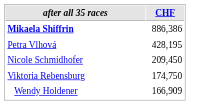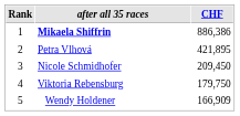+ column: Rank | 1 | 2 | 3 | 4 | 5
Petra Vlhová | CHF: 428,195 -> 421,895
Viktoria Rebensburg | CHF: 174,750 -> 179,750
